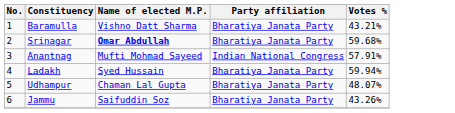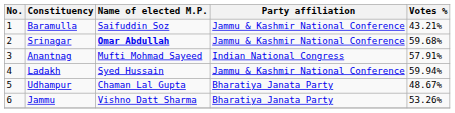Baramulla | Name of elected M.P.: Vishno Datt Sharma -> Saifuddin Soz
Baramulla | Party affiliation: Bharatiya Janata Party -> Jammu & Kashmir National Conference
Srinagar | Party affiliation: Bharatiya Janata Party -> Jammu & Kashmir National Conference
Ladakh | Party affiliation: Bharatiya Janata Party -> Jammu & Kashmir National Conference
Udhampur | Votes %: 48.07% -> 48.67%
Jammu | Name of elected M.P.: Saifuddin Soz -> Vishno Datt Sharma
Jammu | Votes %: 43.26% -> 53.26%
